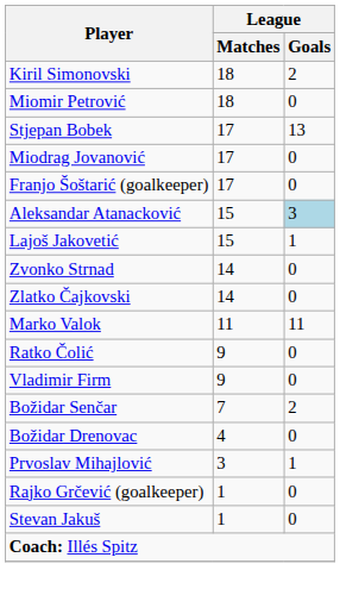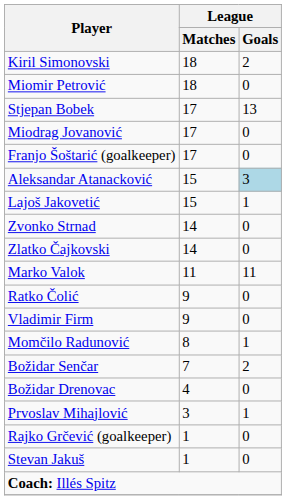+ row: Momčilo Radunović | 8 | 1
